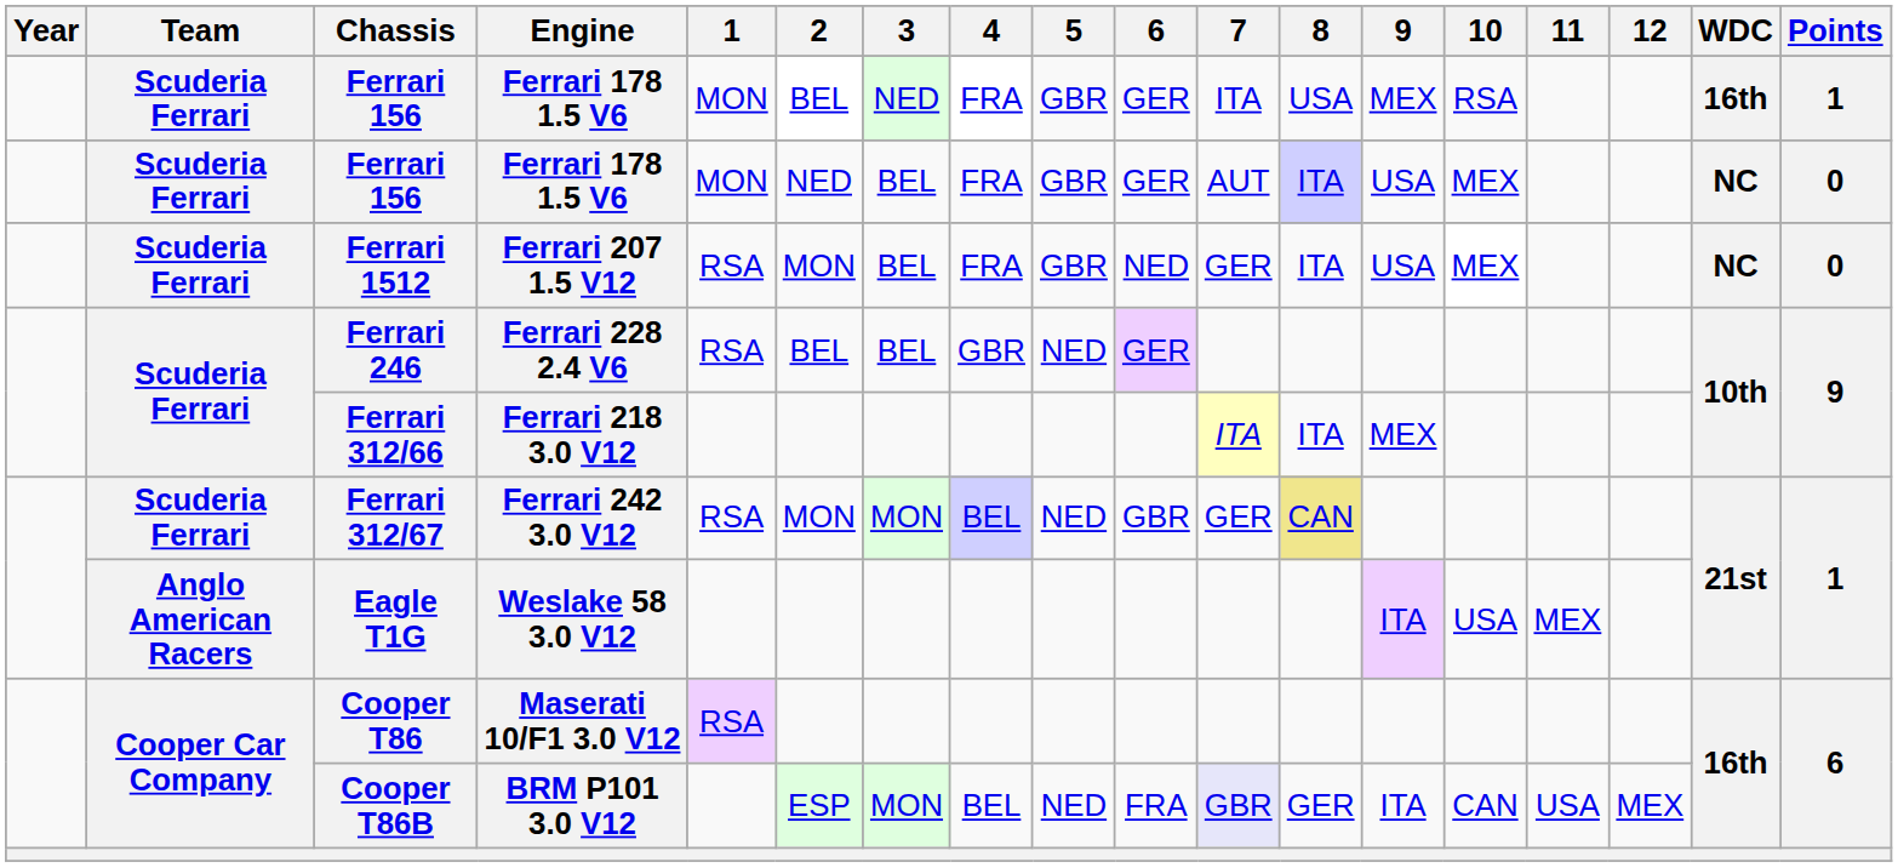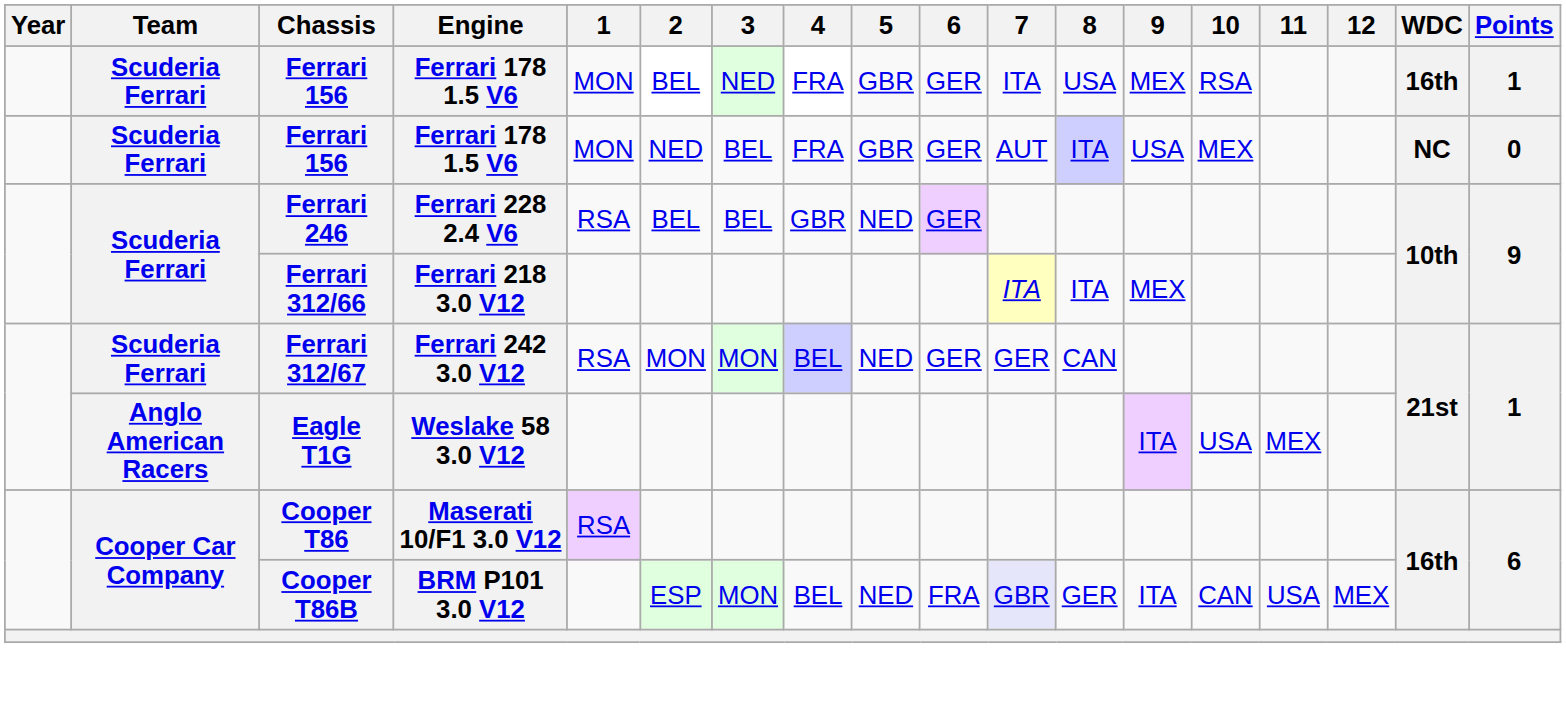- row: Scuderia Ferrari | Ferrari 1512 | Ferrari 207 1.5 V12 | RSA | MON | BEL | FRA | GBR | NED | GER | ITA | USA | MEX | NC | 0
Ferrari 312/67 | 6: GBR -> GER
Ferrari 312/67 | 8: khaki background -> no background
